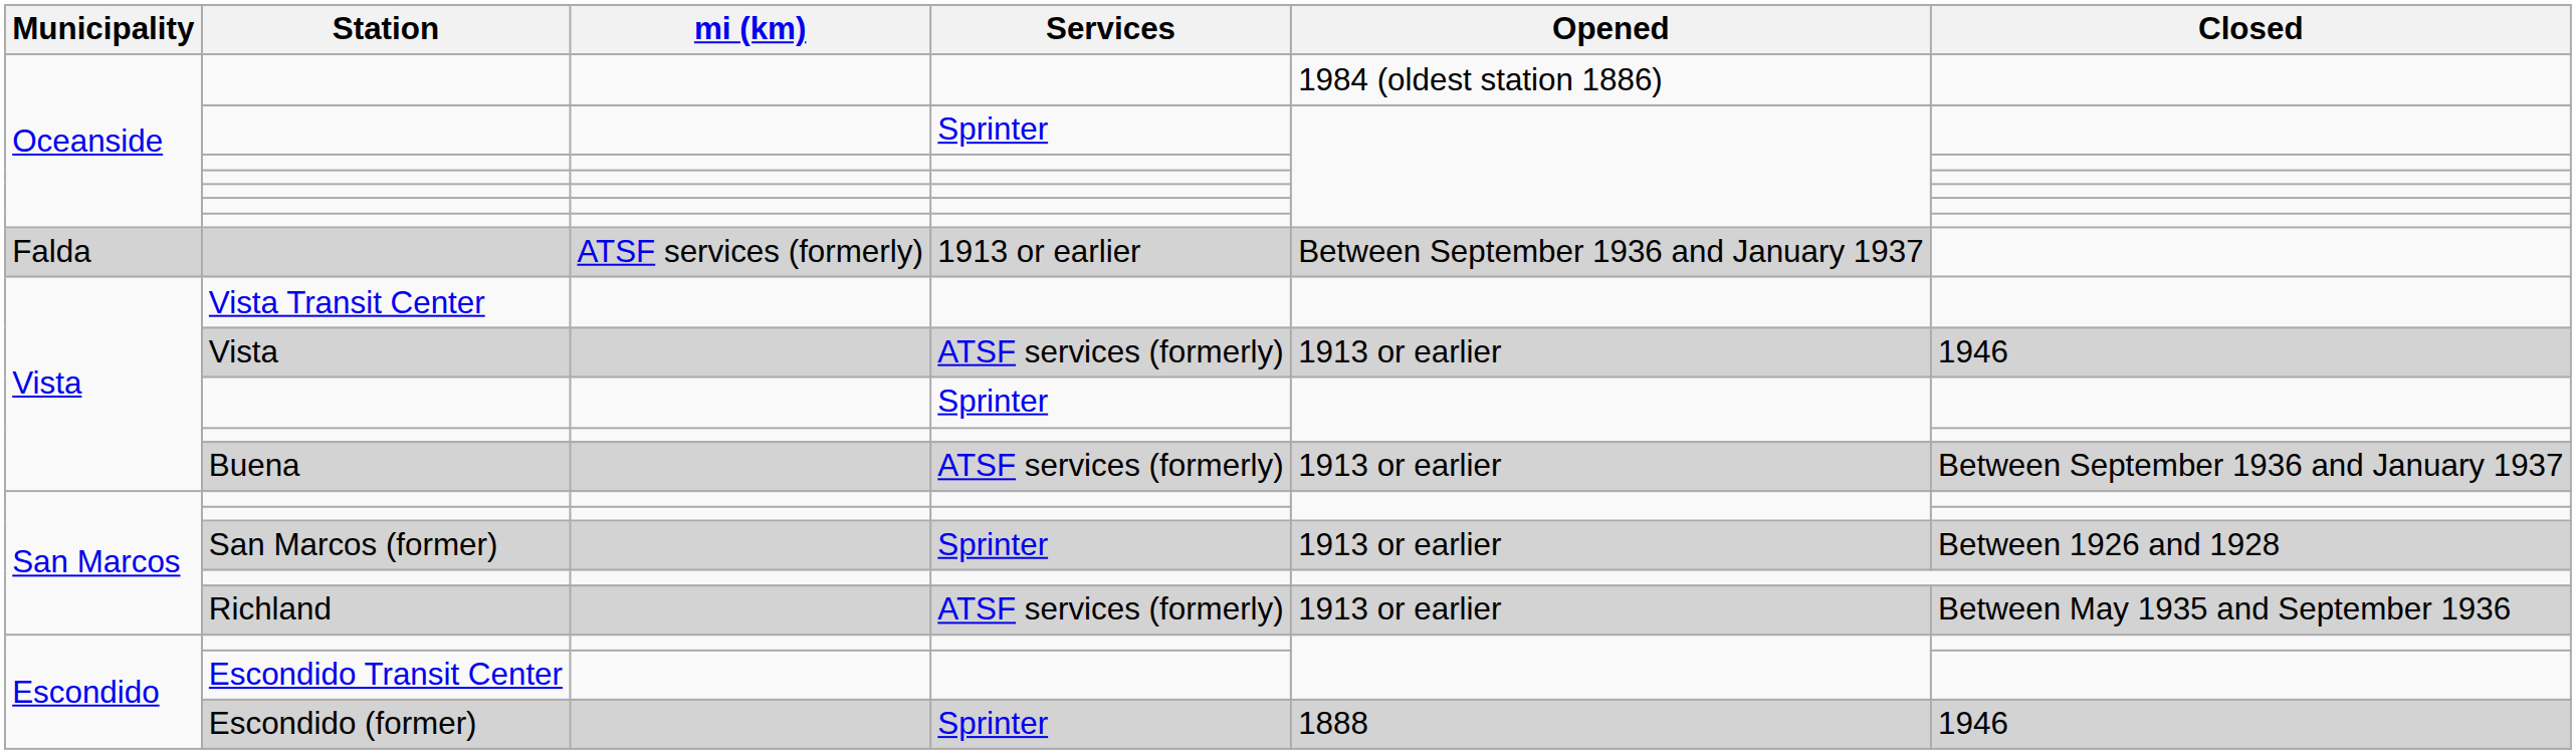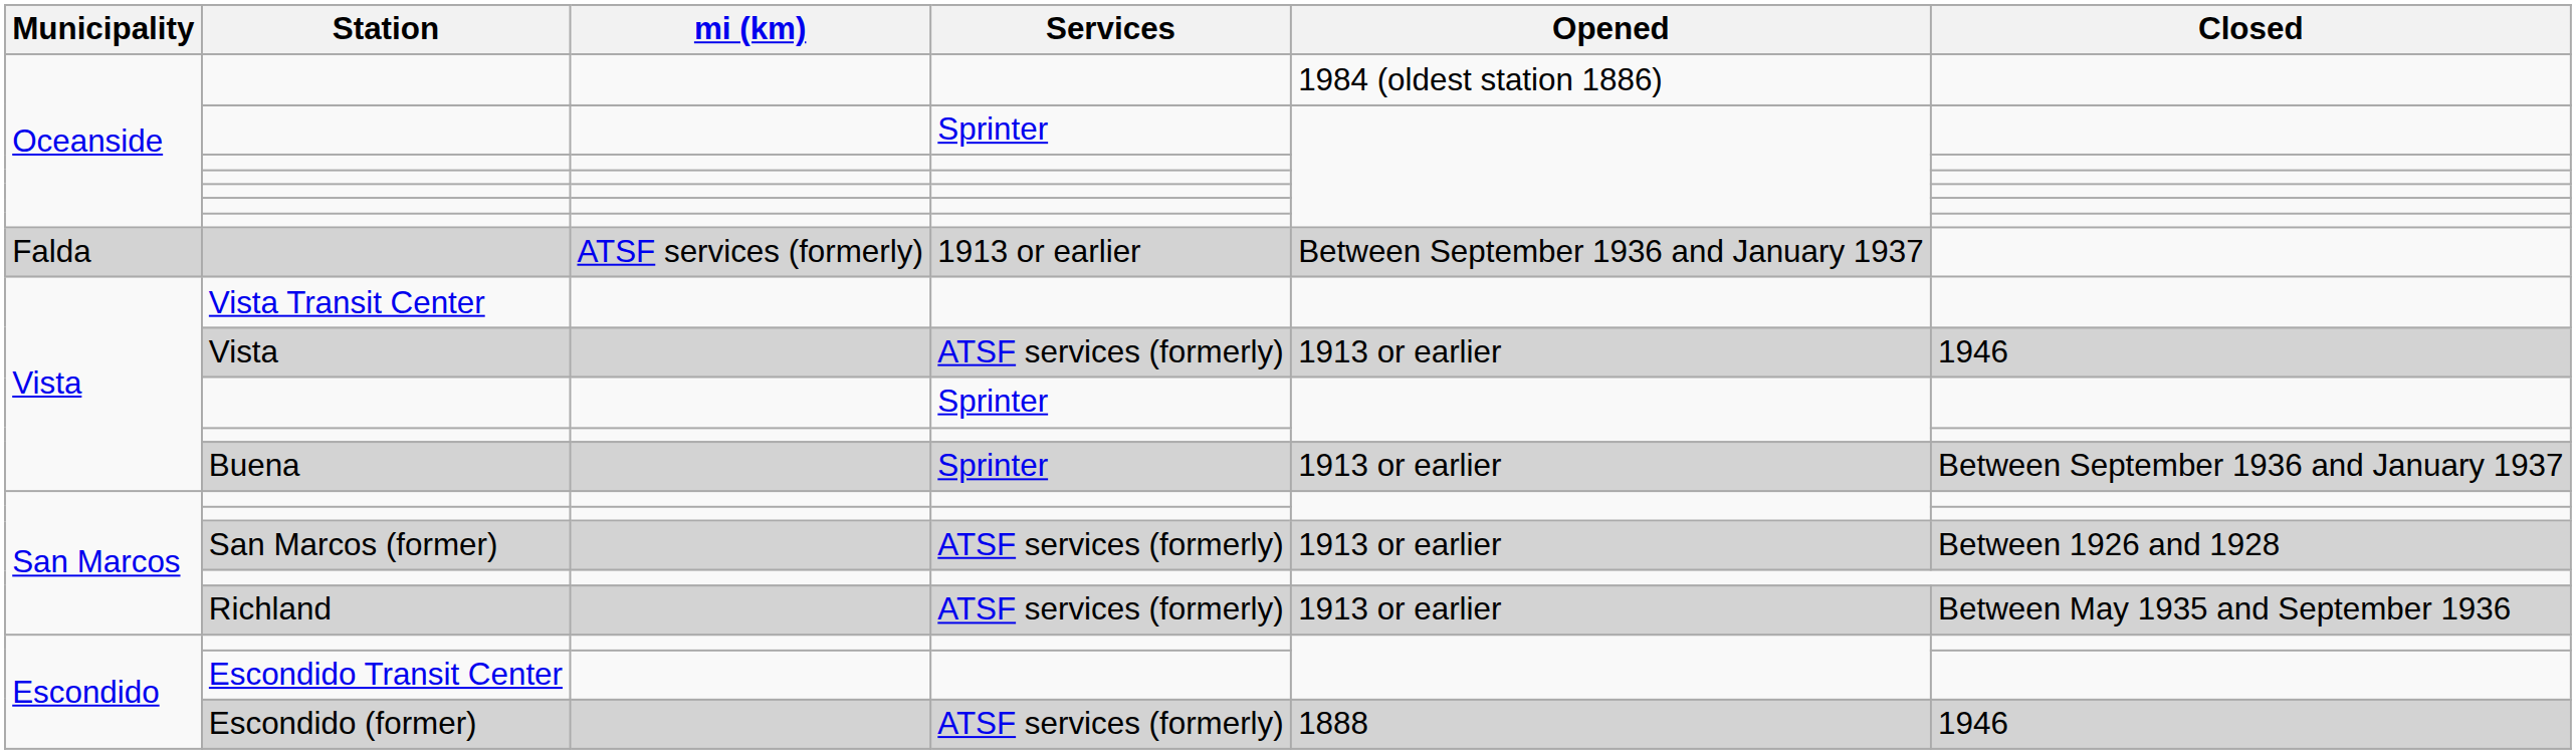Buena | Services: ATSF services (formerly) -> Sprinter
San Marcos (former) | Services: Sprinter -> ATSF services (formerly)
Escondido (former) | Services: Sprinter -> ATSF services (formerly)
